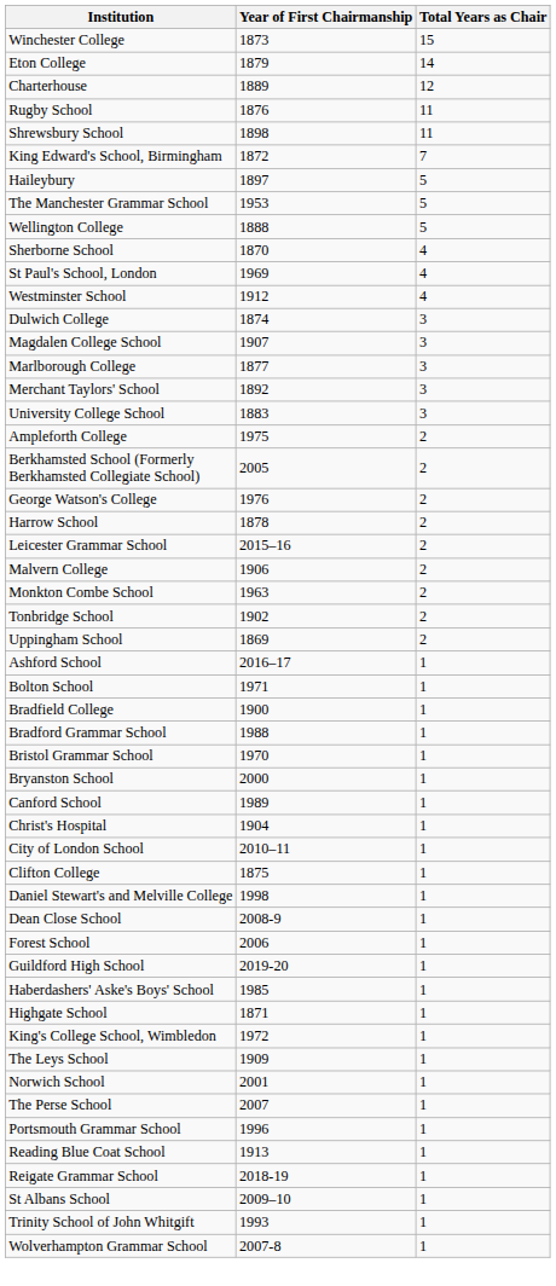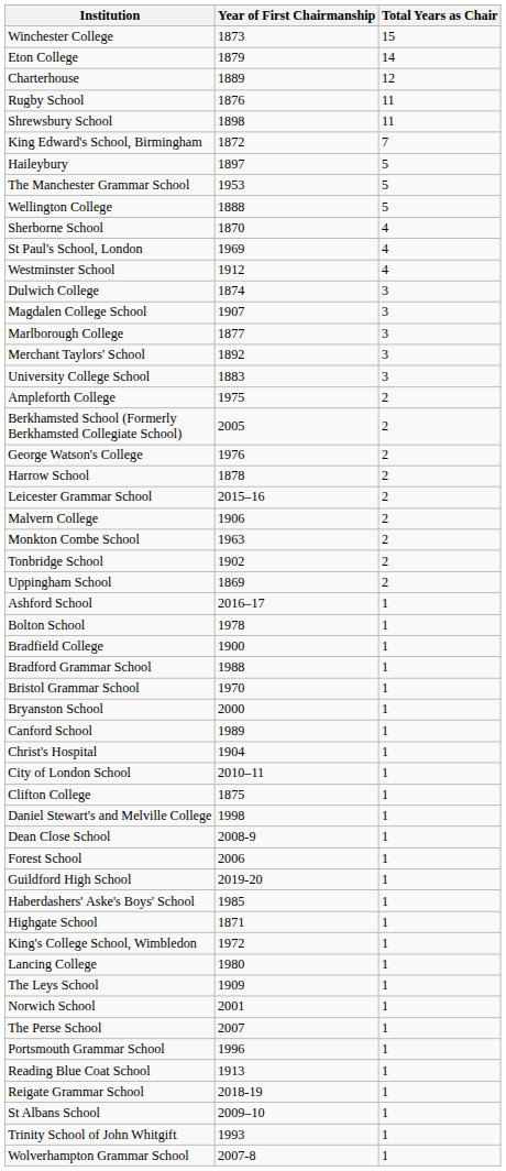Bolton School | Year of First Chairmanship: 1971 -> 1978
+ row: Lancing College | 1980 | 1
